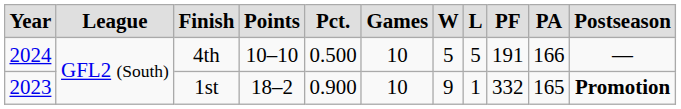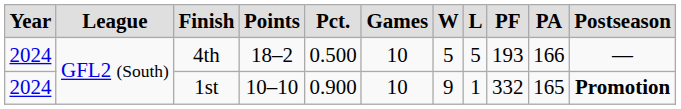4th | column 4: 10–10 -> 18–2
4th | column 9: 191 -> 193
1st | column 1: 2023 -> 2024
1st | column 4: 18–2 -> 10–10
